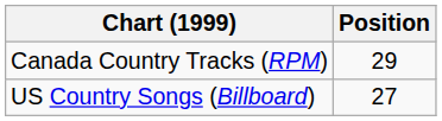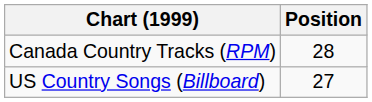Canada Country Tracks (RPM) | Position: 29 -> 28
